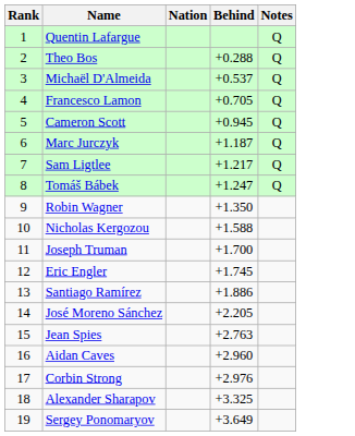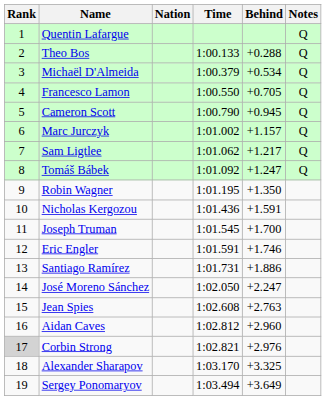+ column: Time | 1:00.133 | 1:00.379 | 1:00.550 | 1:00.790 | 1:01.002 | 1:01.062 | 1:01.092 | 1:01.195 | 1:01.436 | 1:01.545 | 1:01.591 | 1:01.731 | 1:02.050 | 1:02.608 | 1:02.812 | 1:02.821 | 1:03.170 | 1:03.494
Michaël D'Almeida | Behind: +0.537 -> +0.534
Marc Jurczyk | Behind: +1.187 -> +1.157
Nicholas Kergozou | Behind: +1.588 -> +1.591
Eric Engler | Behind: +1.745 -> +1.746
José Moreno Sánchez | Behind: +2.205 -> +2.247
Corbin Strong | Rank: no background -> lightgrey background
